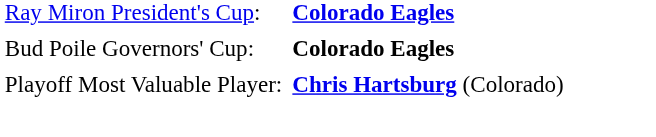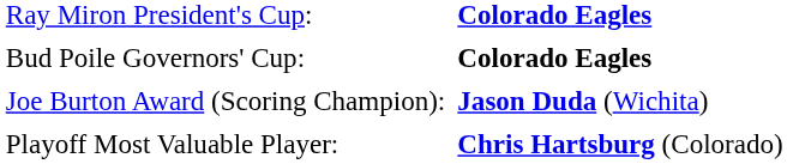+ row: Joe Burton Award (Scoring Champion): | Jason Duda (Wichita)
